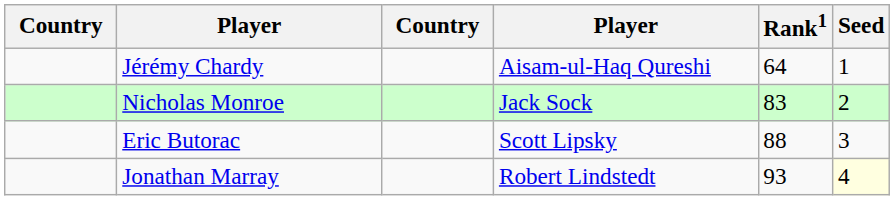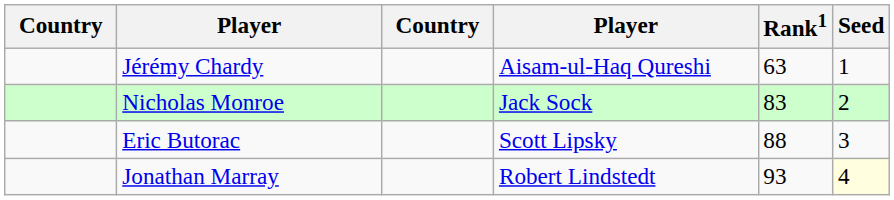Jérémy Chardy | Rank1: 64 -> 63
